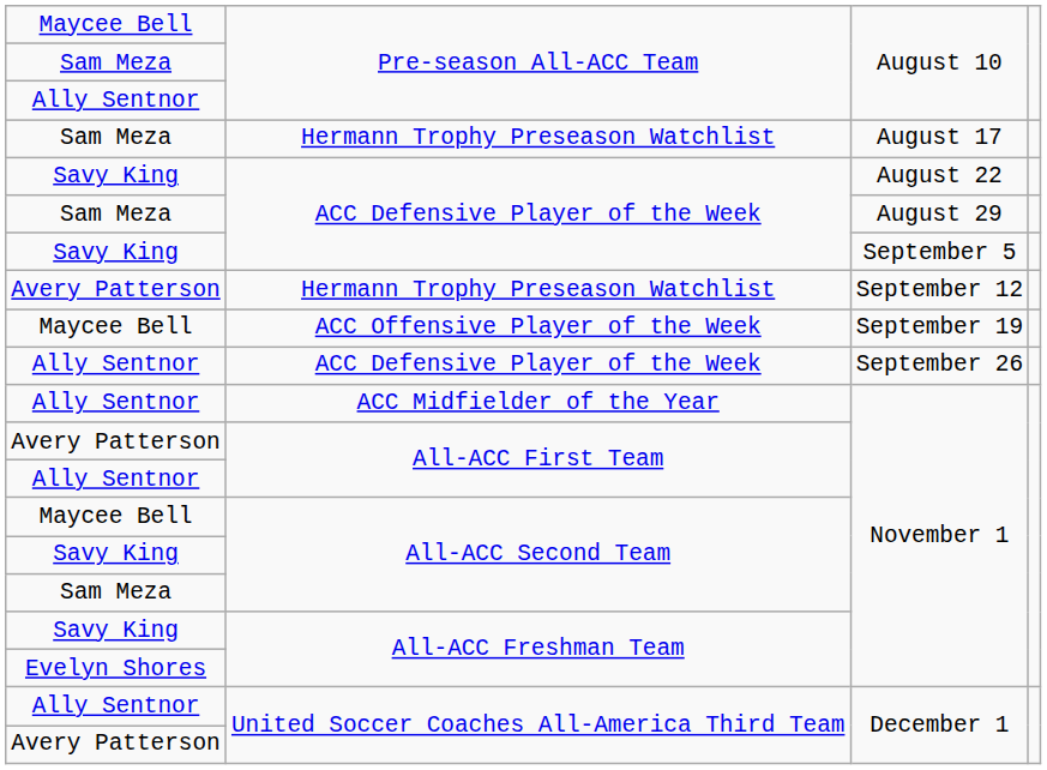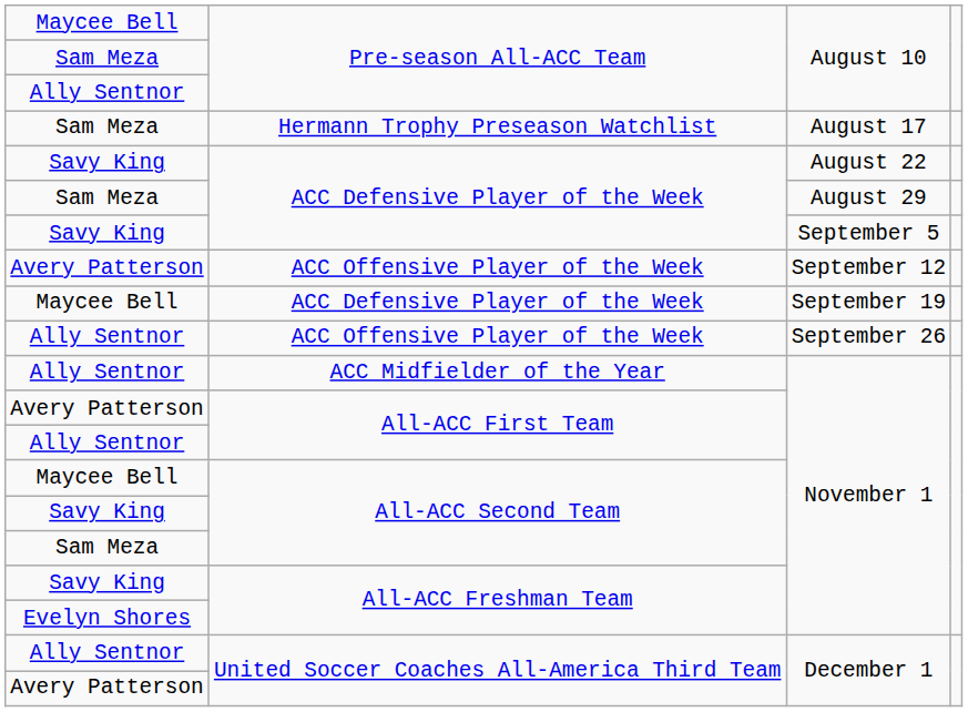September 12 | column 2: Hermann Trophy Preseason Watchlist -> ACC Offensive Player of the Week
September 19 | column 2: ACC Offensive Player of the Week -> ACC Defensive Player of the Week
September 26 | column 2: ACC Defensive Player of the Week -> ACC Offensive Player of the Week
